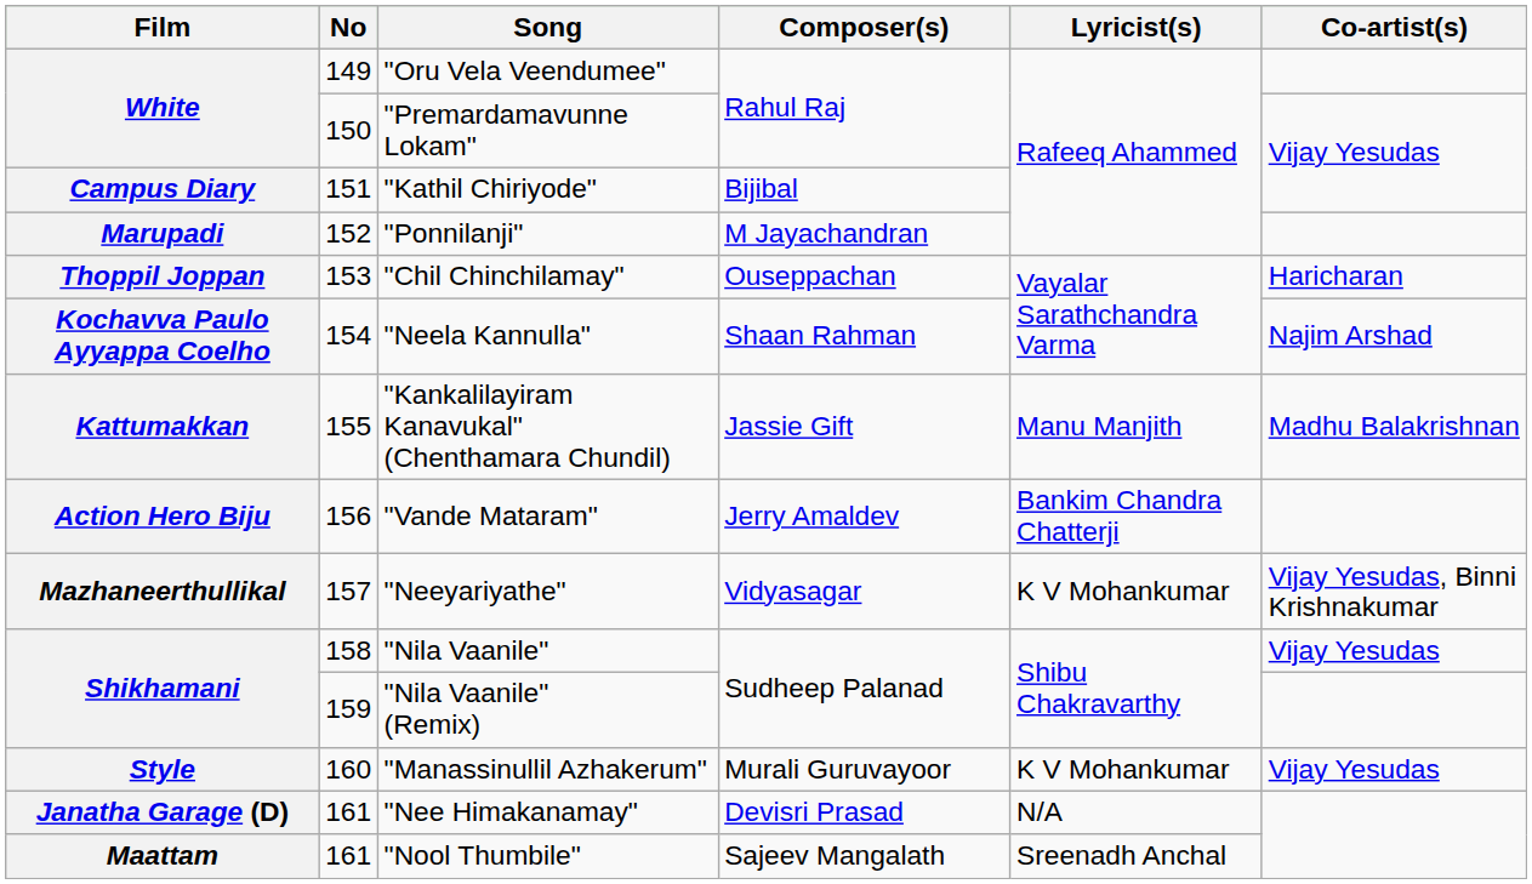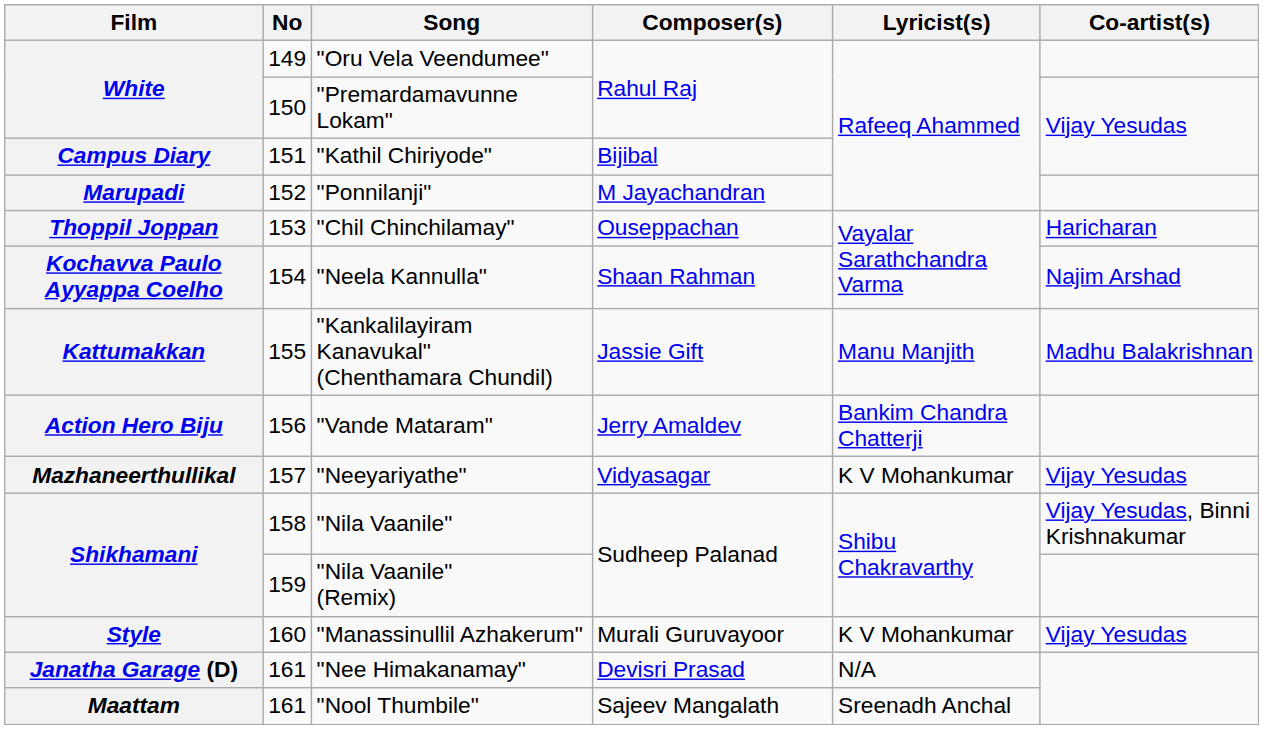"Neeyariyathe" | Co-artist(s): Vijay Yesudas, Binni Krishnakumar -> Vijay Yesudas
"Nila Vaanile" | Co-artist(s): Vijay Yesudas -> Vijay Yesudas, Binni Krishnakumar
